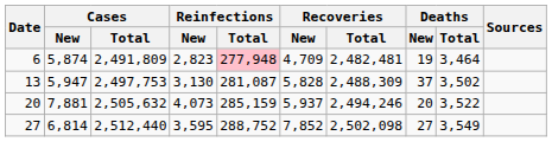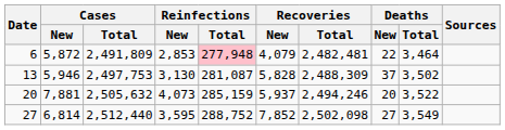6 | Cases / New: 5,874 -> 5,872
6 | Reinfections / New: 2,823 -> 2,853
6 | Recoveries / New: 4,709 -> 4,079
6 | Deaths / New: 19 -> 22
13 | Cases / New: 5,947 -> 5,946
